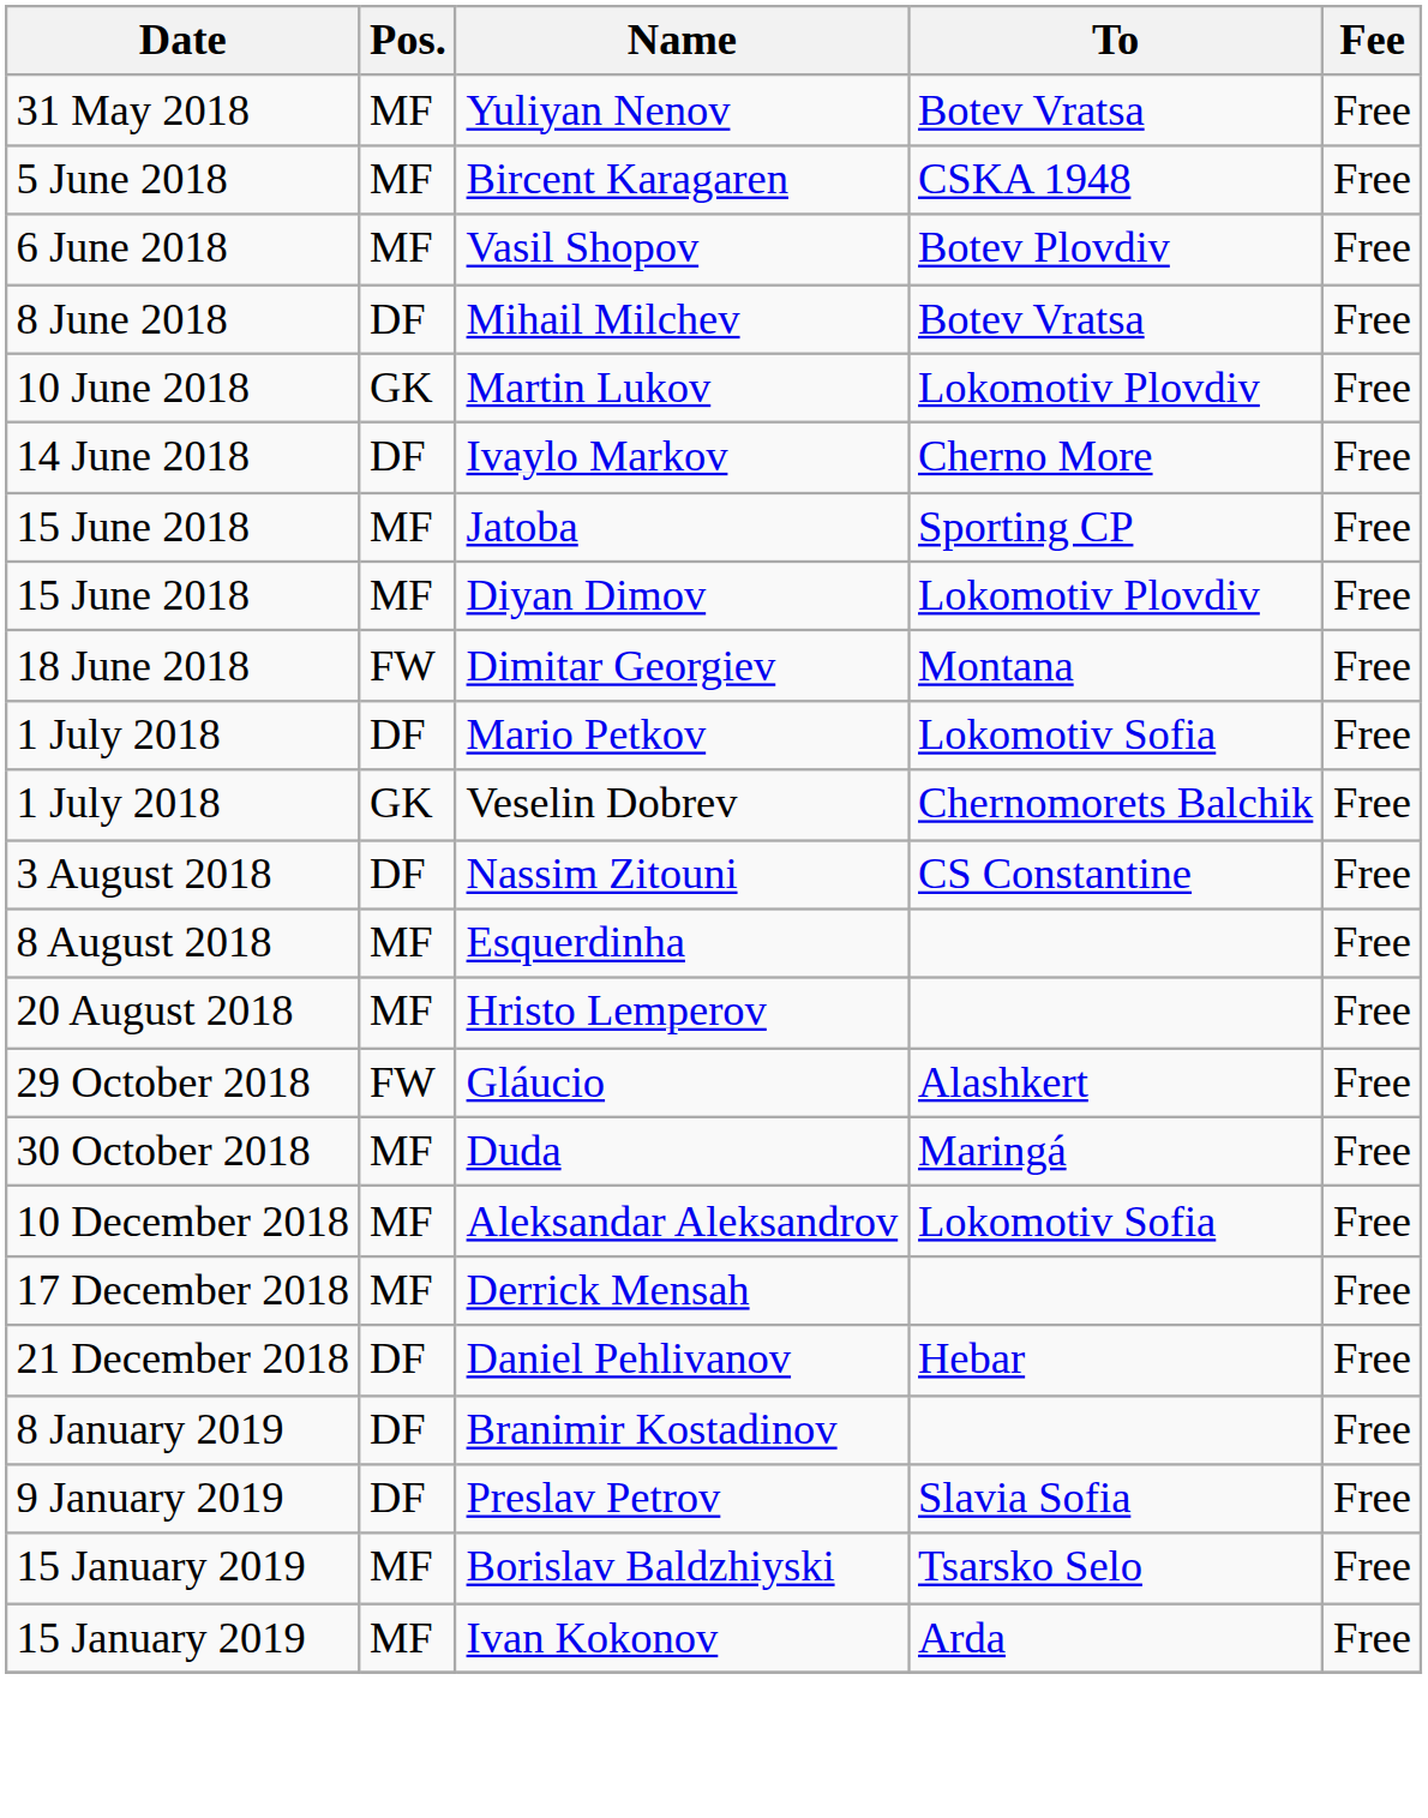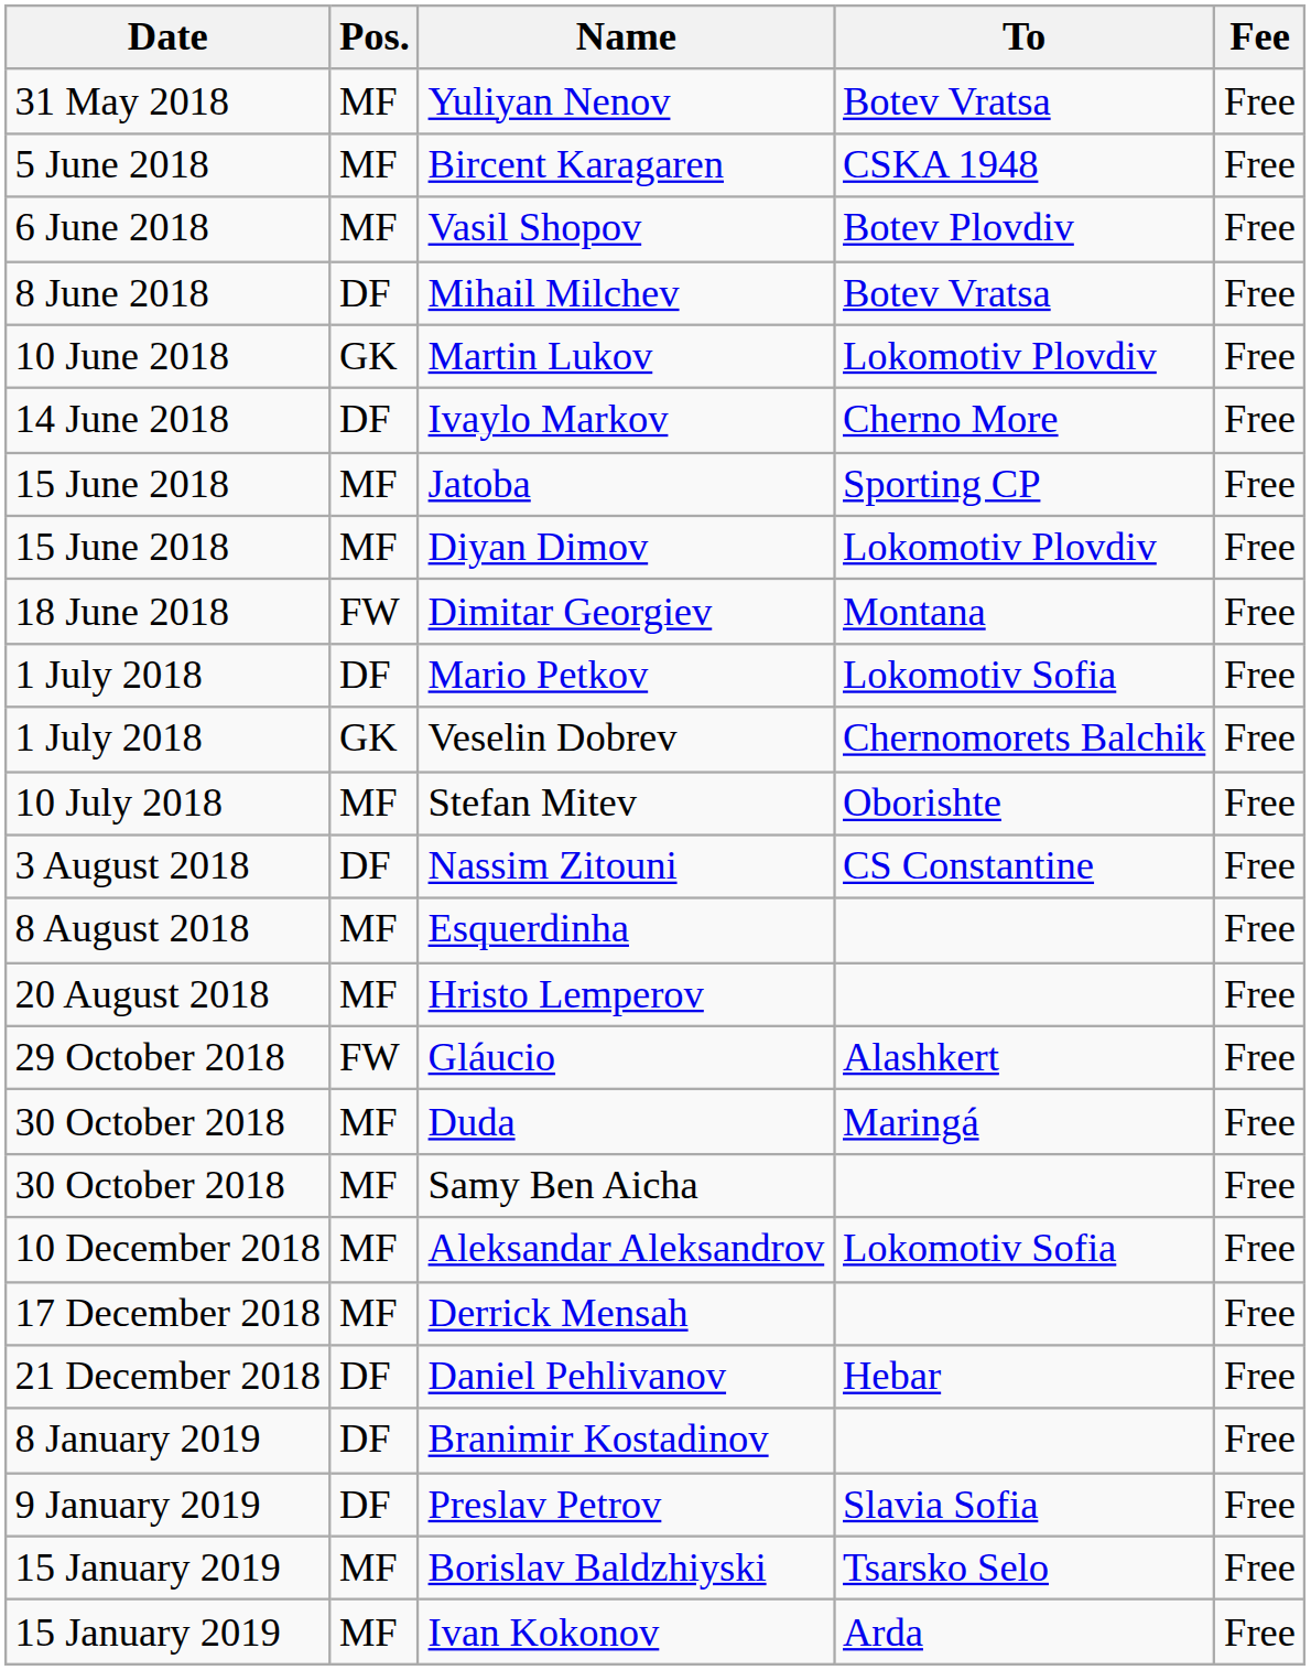+ row: 10 July 2018 | MF | Stefan Mitev | Oborishte | Free
+ row: 30 October 2018 | MF | Samy Ben Aicha | Free
